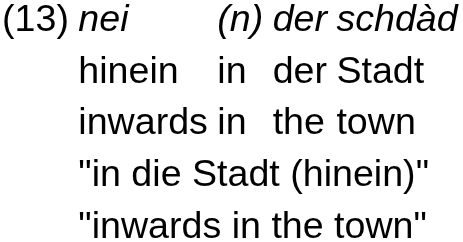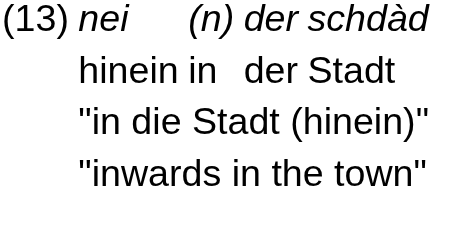- row: inwards | in | the | town
